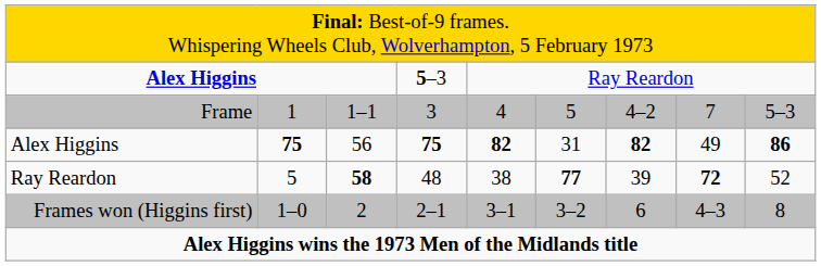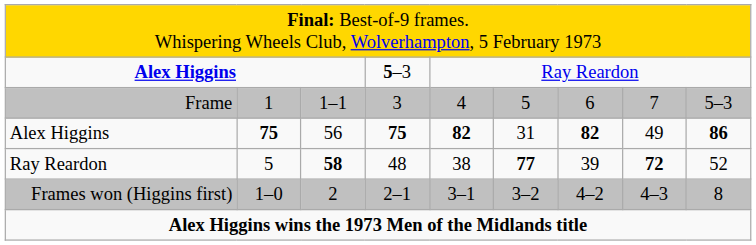1 | column 7: 4–2 -> 6
1–0 | column 7: 6 -> 4–2
